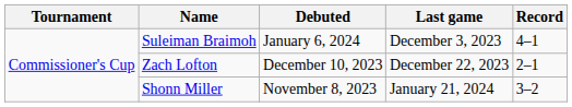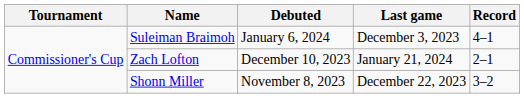Zach Lofton | Last game: December 22, 2023 -> January 21, 2024
Shonn Miller | Last game: January 21, 2024 -> December 22, 2023
